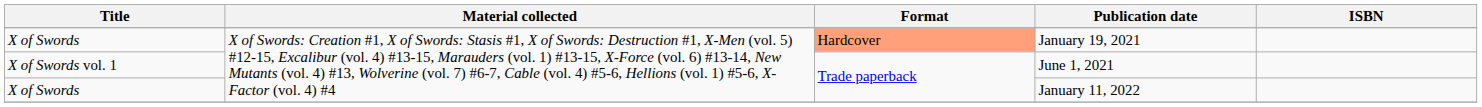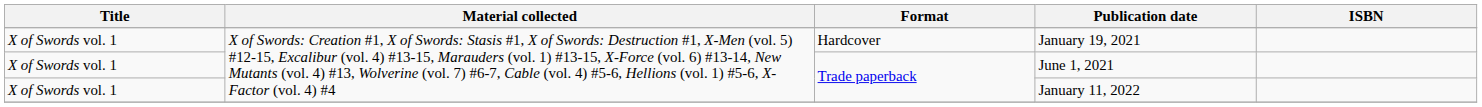January 19, 2021 | Title: X of Swords -> X of Swords vol. 1
January 19, 2021 | Format: lightsalmon background -> no background
January 11, 2022 | Title: X of Swords -> X of Swords vol. 1
